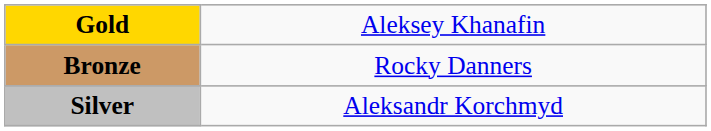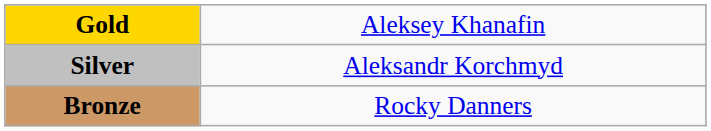rows swapped: Silver <-> Bronze
